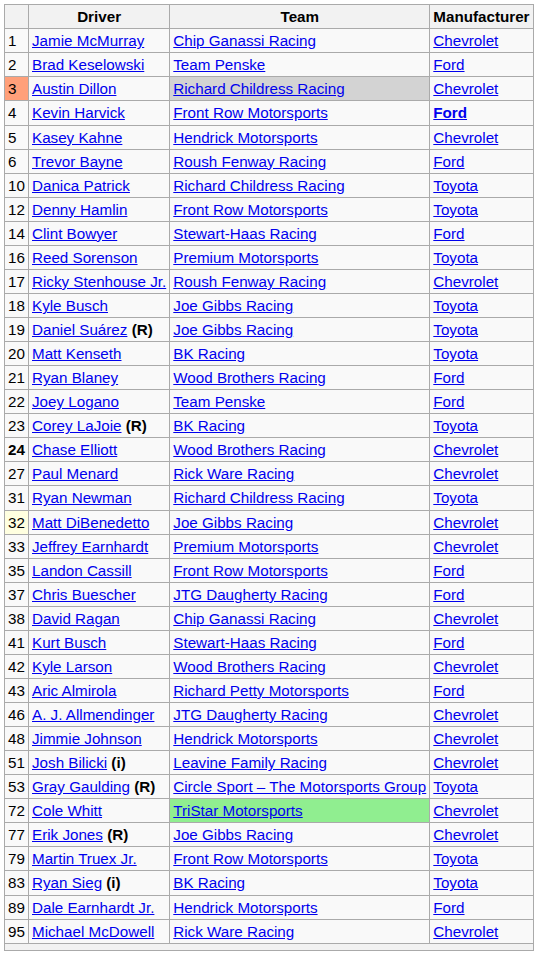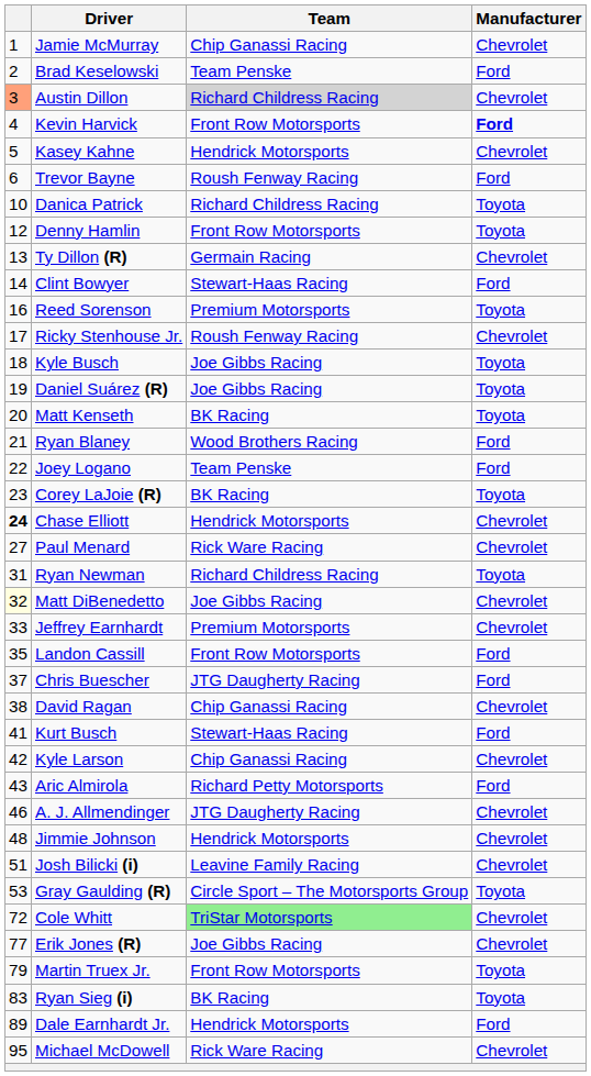+ row: 13 | Ty Dillon (R) | Germain Racing | Chevrolet
Chase Elliott | Team: Wood Brothers Racing -> Hendrick Motorsports
Kyle Larson | Team: Wood Brothers Racing -> Chip Ganassi Racing
